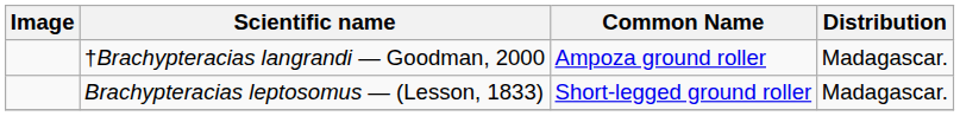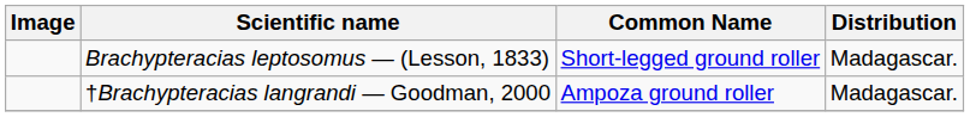rows swapped: †Brachypteracias langrandi — Goodman, 2000 <-> Brachypteracias leptosomus — (Lesson, 1833)
